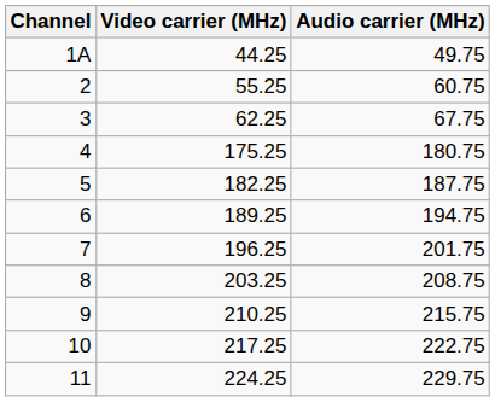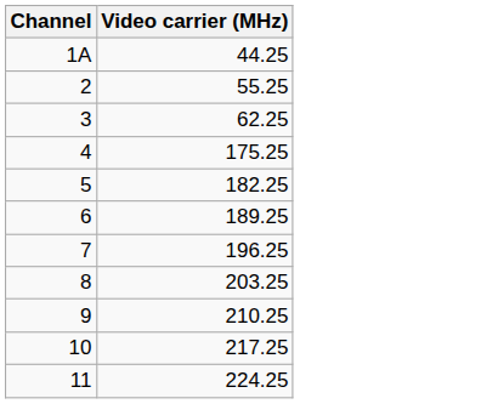- column: Audio carrier (MHz) | 49.75 | 60.75 | 67.75 | 180.75 | 187.75 | 194.75 | 201.75 | 208.75 | 215.75 | 222.75 | 229.75
